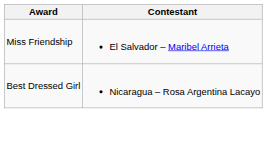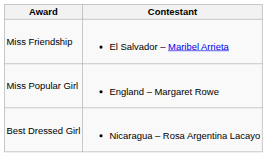+ row: Miss Popular Girl | England – Margaret Rowe
